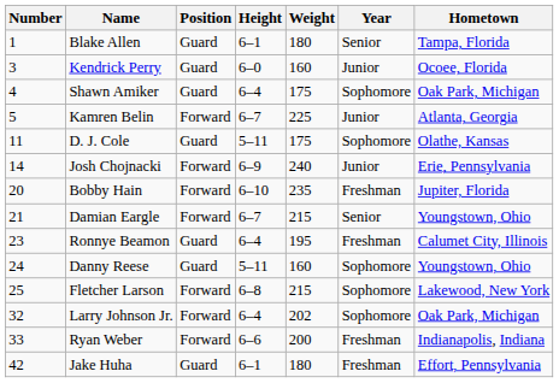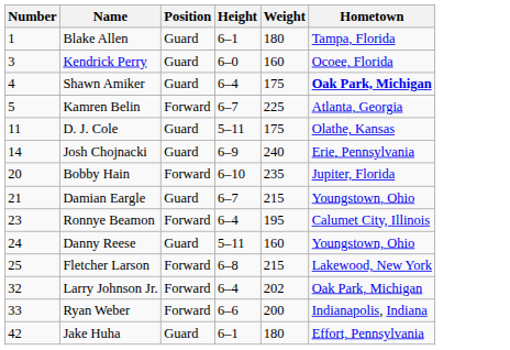- column: Year | Senior | Junior | Sophomore | Junior | Sophomore | Junior | Freshman | Senior | Freshman | Sophomore | Sophomore | Sophomore | Freshman | Freshman
Shawn Amiker | Hometown: normal -> bold
Josh Chojnacki | Position: Forward -> Guard
Damian Eargle | Position: Forward -> Guard
Ronnye Beamon | Position: Guard -> Forward
